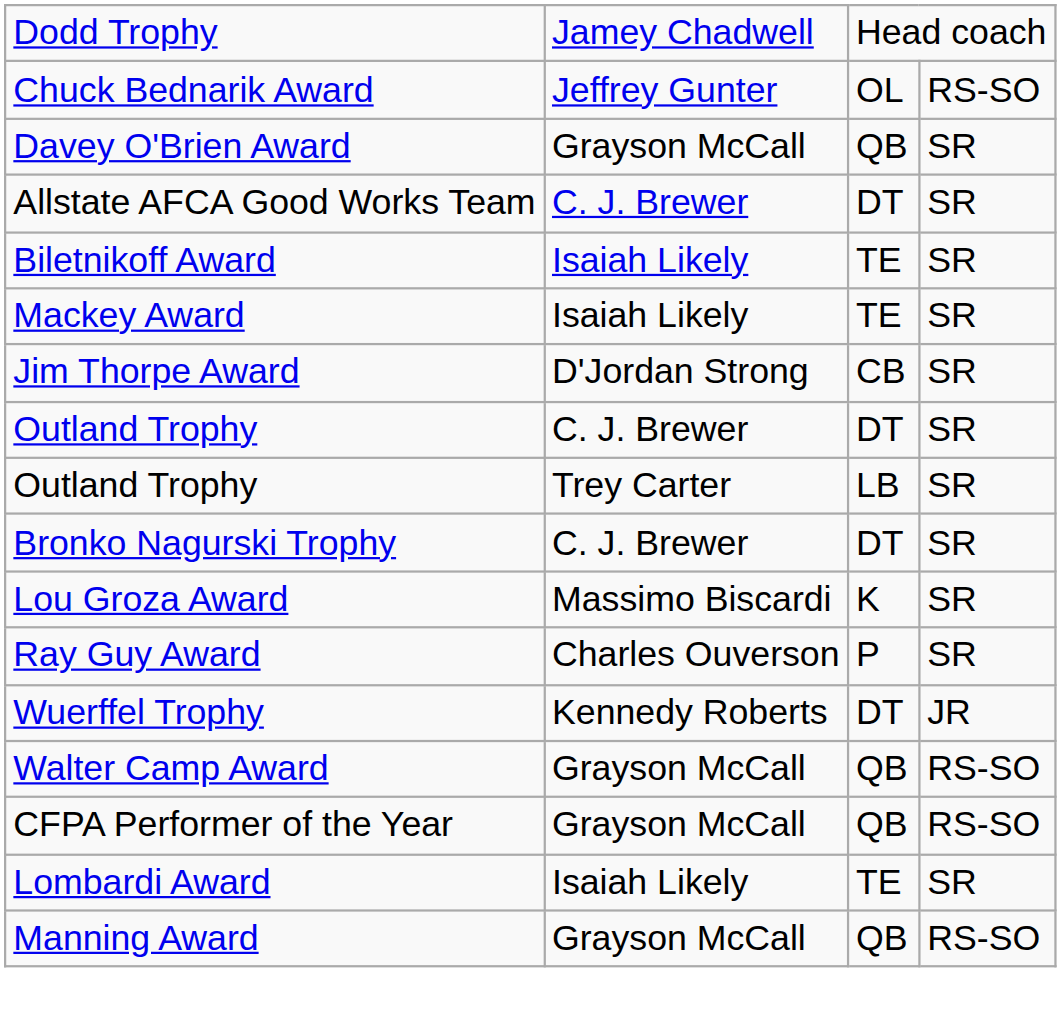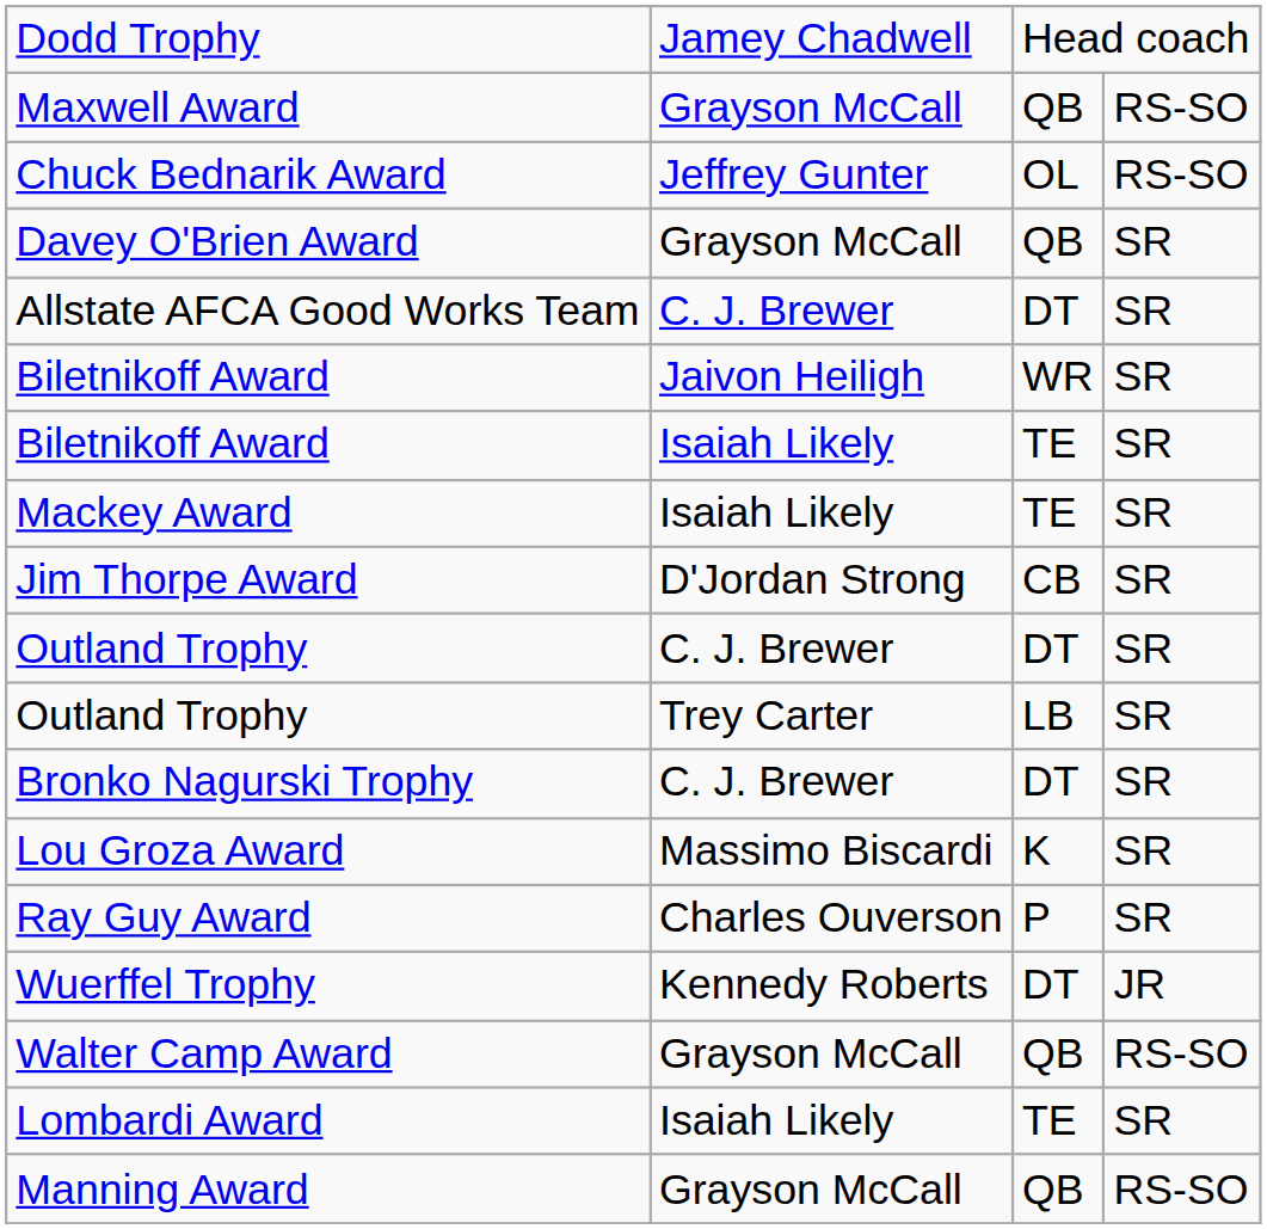+ row: Maxwell Award | Grayson McCall | QB | RS-SO
+ row: Biletnikoff Award | Jaivon Heiligh | WR | SR
- row: CFPA Performer of the Year | Grayson McCall | QB | RS-SO
